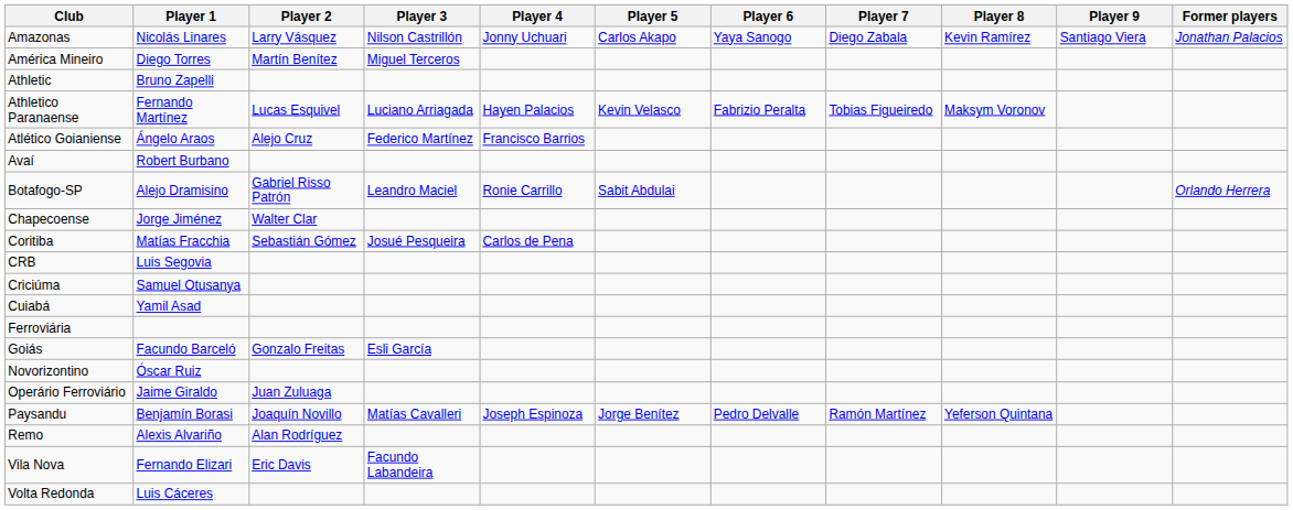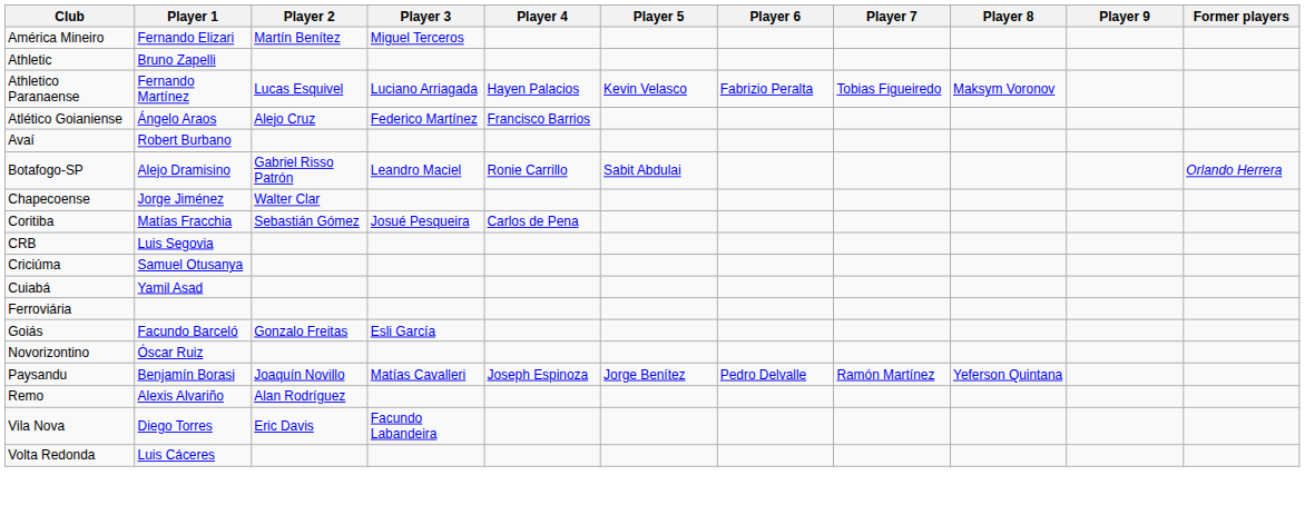- row: Amazonas | Nicolás Linares | Larry Vásquez | Nilson Castrillón | Jonny Uchuari | Carlos Akapo | Yaya Sanogo | Diego Zabala | Kevin Ramírez | Santiago Viera | Jonathan Palacios
América Mineiro | Player 1: Diego Torres -> Fernando Elizari
- row: Operário Ferroviário | Jaime Giraldo | Juan Zuluaga
Vila Nova | Player 1: Fernando Elizari -> Diego Torres
